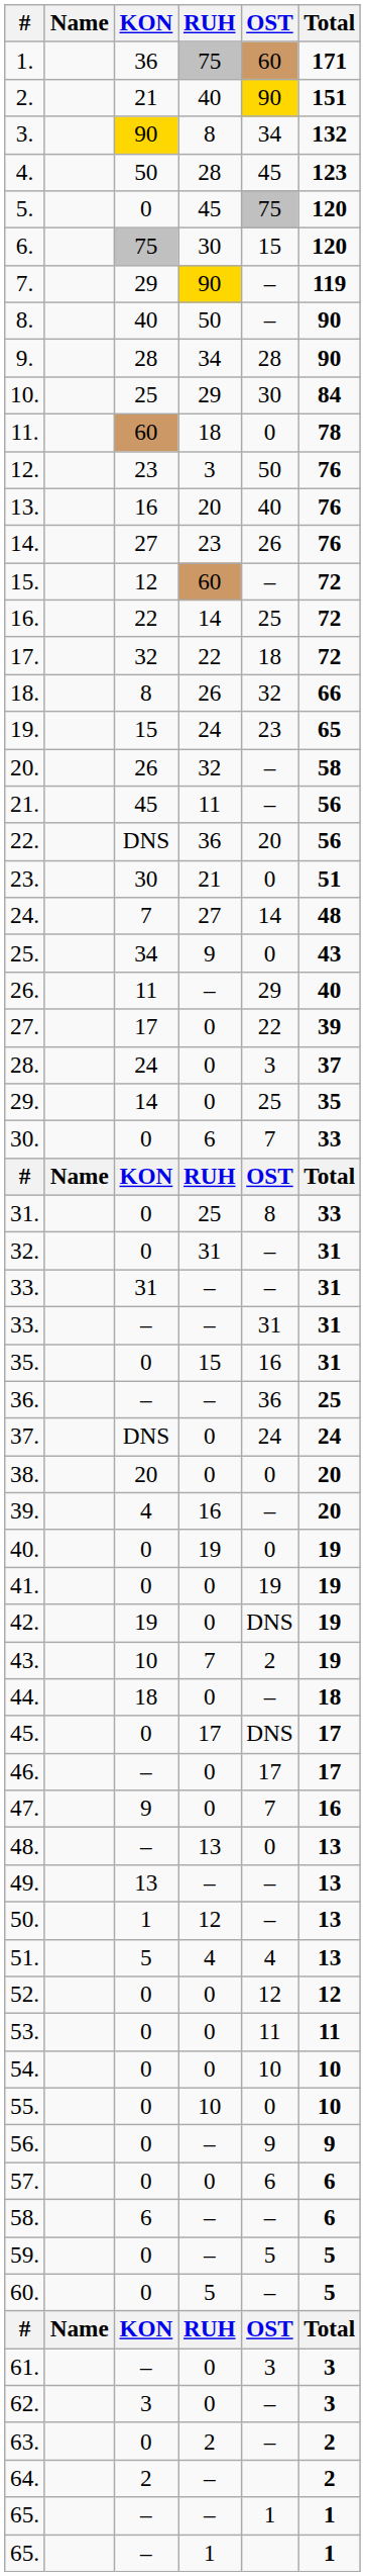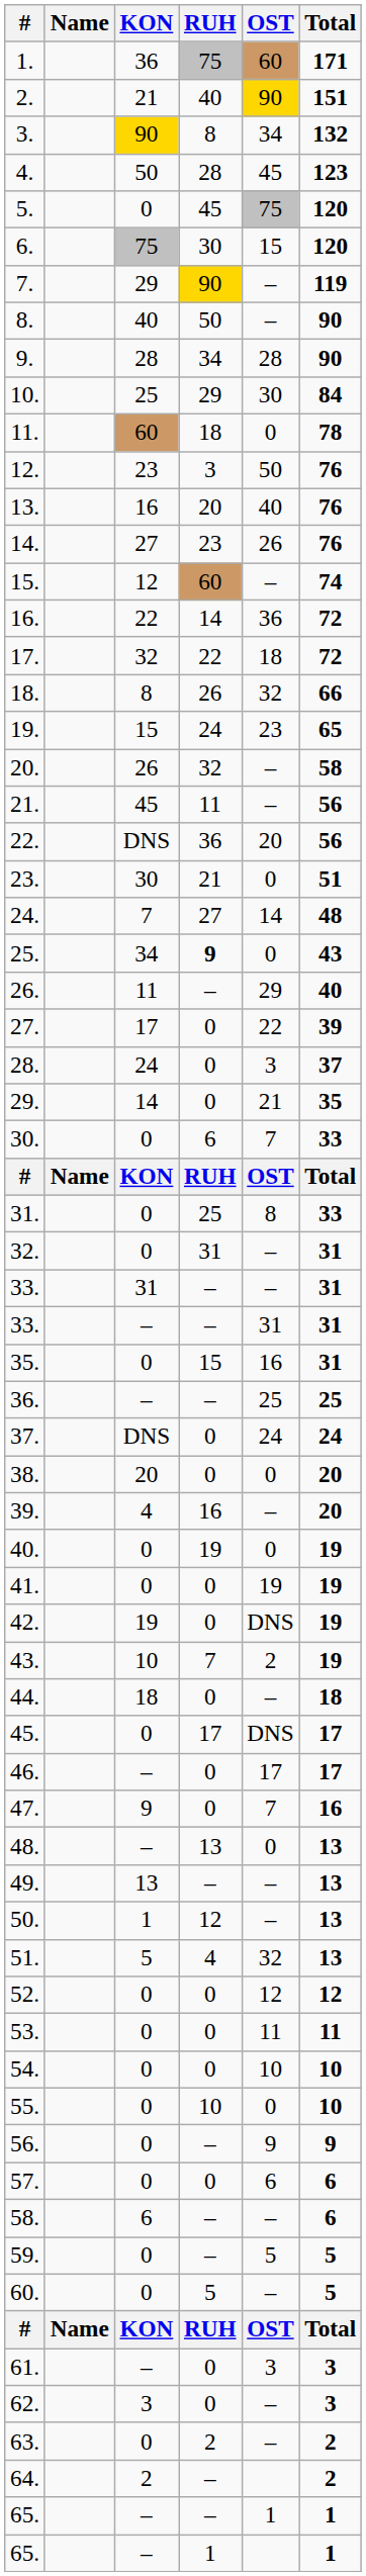15. | Total: 72 -> 74
16. | OST: 25 -> 36
25. | RUH: normal -> bold
29. | OST: 25 -> 21
36. | OST: 36 -> 25
51. | OST: 4 -> 32
